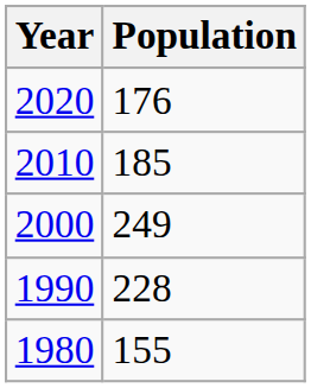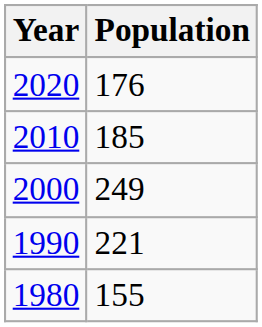1990 | Population: 228 -> 221
